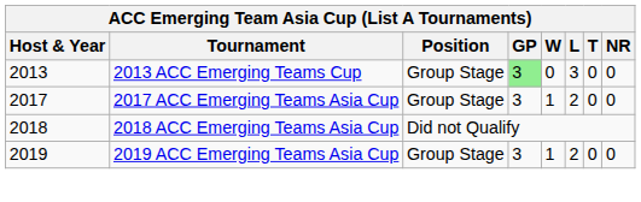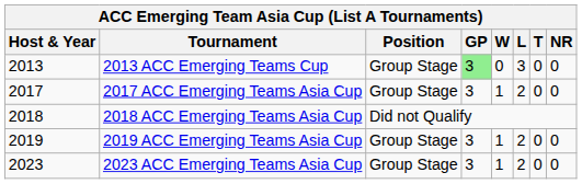+ row: 2023 | 2023 ACC Emerging Teams Asia Cup | Group Stage | 3 | 1 | 2 | 0 | 0
